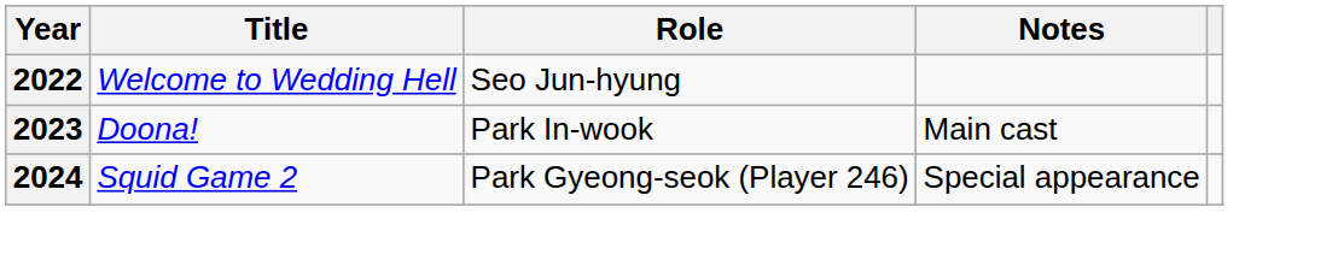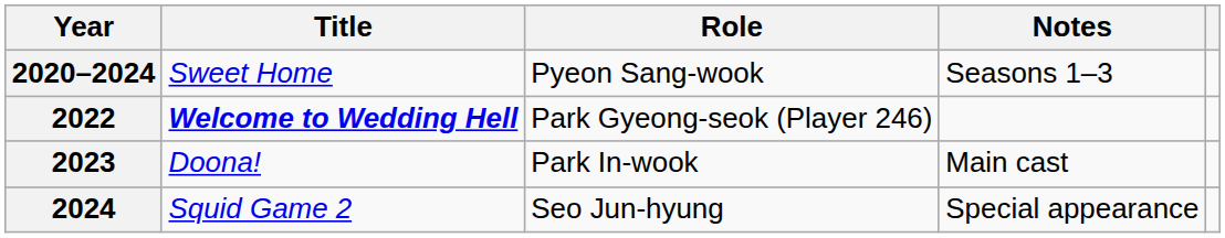+ row: 2020–2024 | Sweet Home | Pyeon Sang-wook | Seasons 1–3
2022 | Title: normal -> bold
2022 | Role: Seo Jun-hyung -> Park Gyeong-seok (Player 246)
2024 | Role: Park Gyeong-seok (Player 246) -> Seo Jun-hyung
